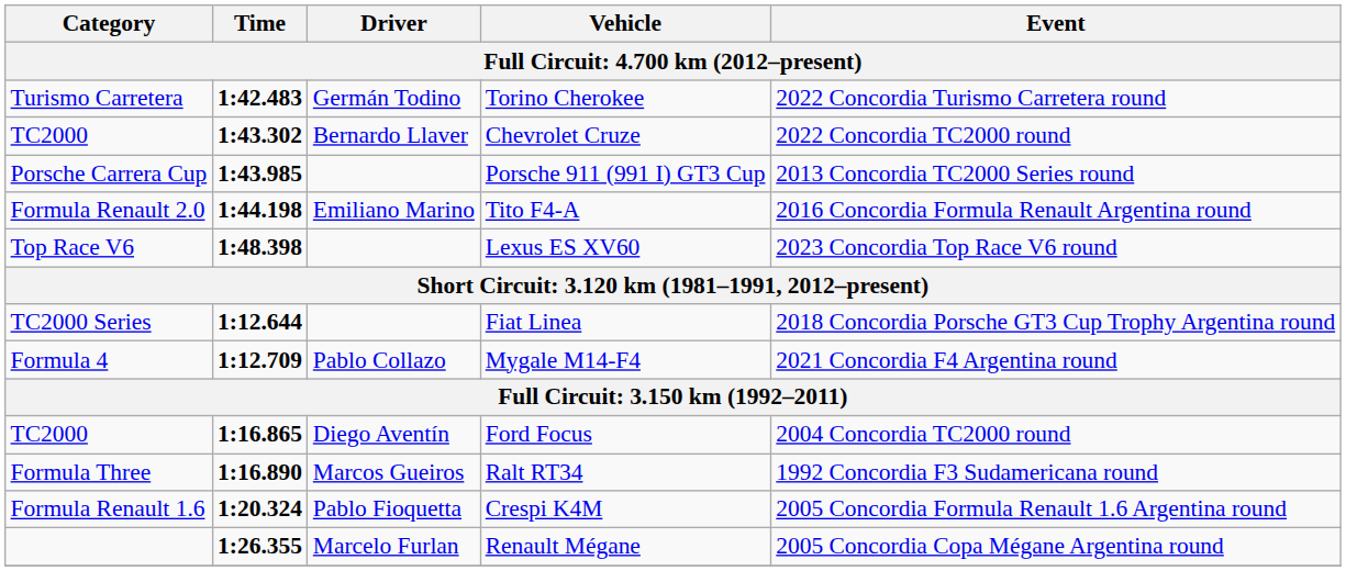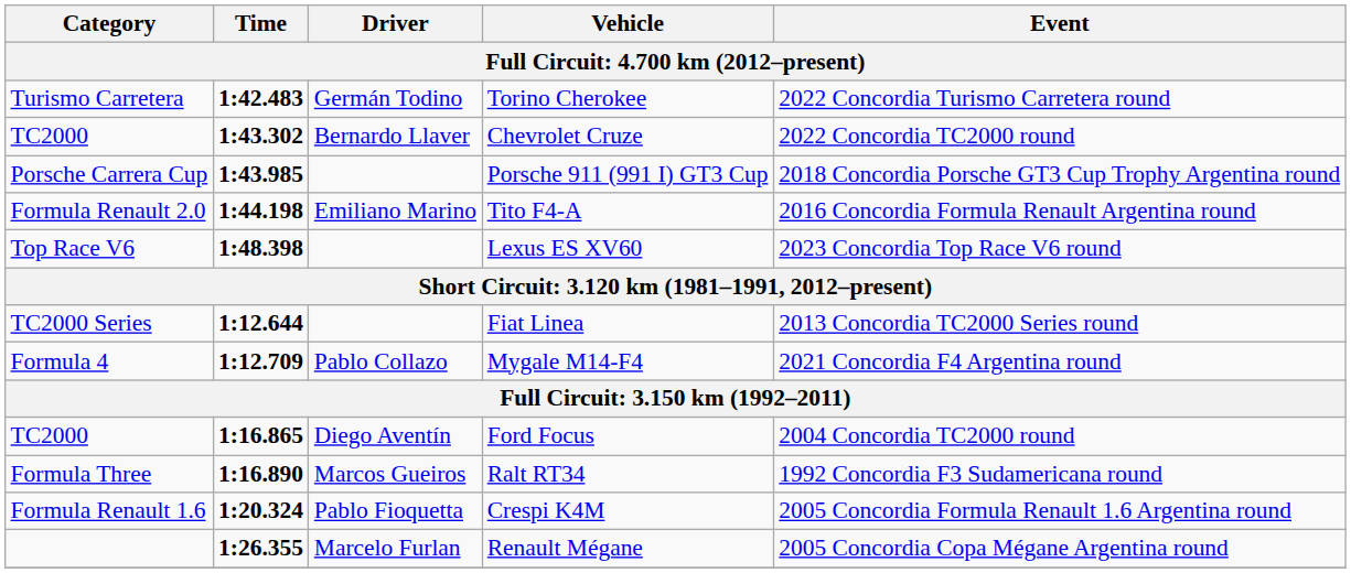Porsche 911 (991 I) GT3 Cup | Event: 2013 Concordia TC2000 Series round -> 2018 Concordia Porsche GT3 Cup Trophy Argentina round
Fiat Linea | Event: 2018 Concordia Porsche GT3 Cup Trophy Argentina round -> 2013 Concordia TC2000 Series round
